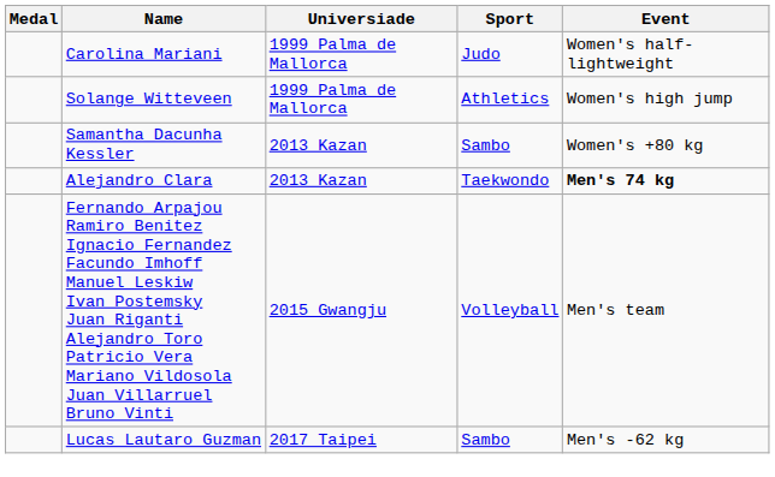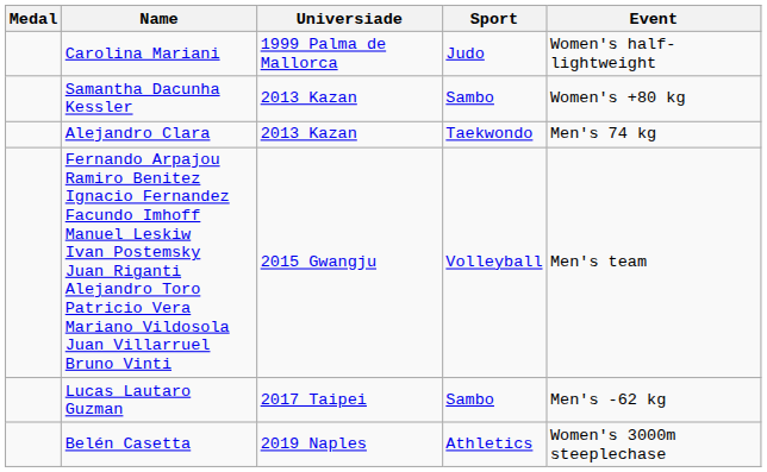- row: Solange Witteveen | 1999 Palma de Mallorca | Athletics | Women's high jump
Alejandro Clara | Event: bold -> normal
+ row: Belén Casetta | 2019 Naples | Athletics | Women's 3000m steeplechase
